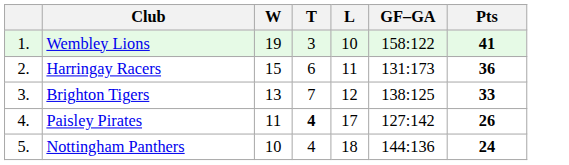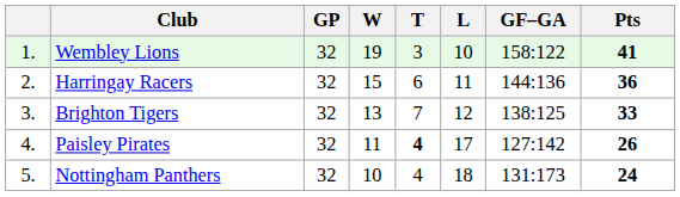+ column: GP | 32 | 32 | 32 | 32 | 32
Harringay Racers | GF–GA: 131:173 -> 144:136
Nottingham Panthers | GF–GA: 144:136 -> 131:173
